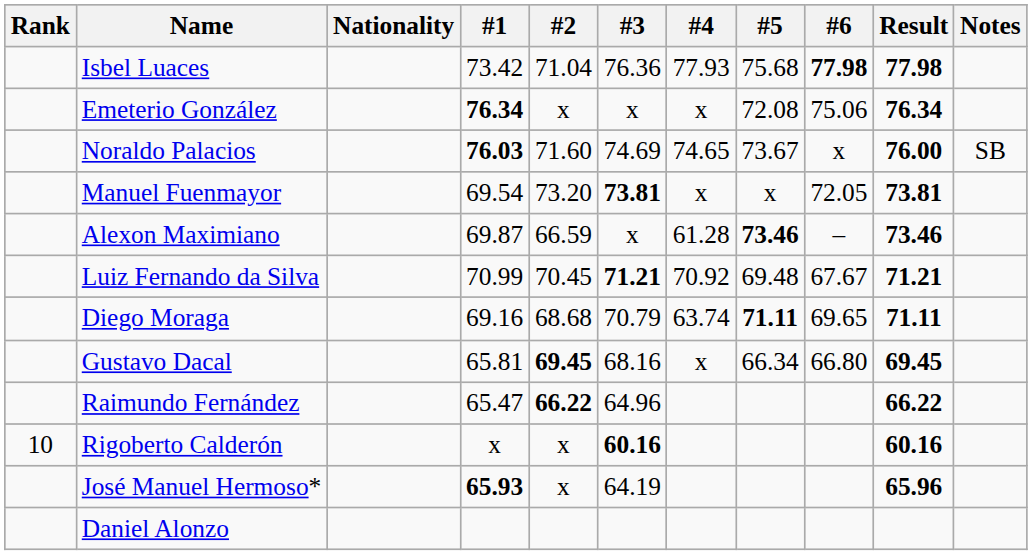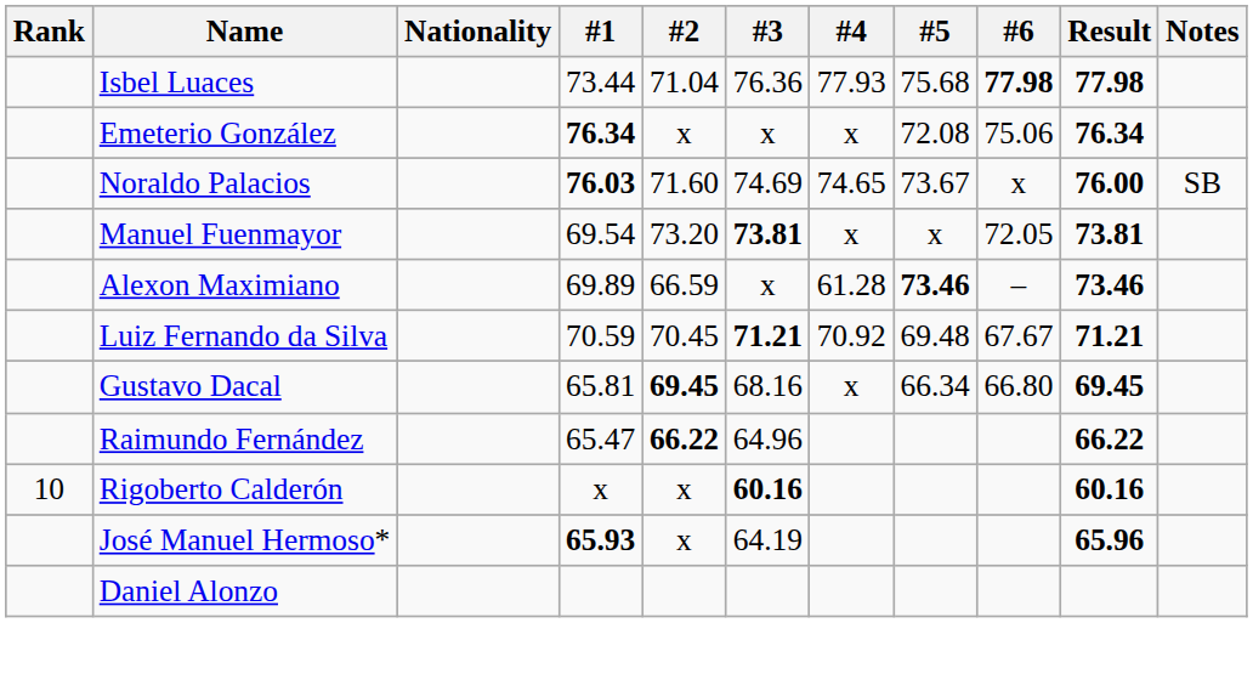Isbel Luaces | #1: 73.42 -> 73.44
Alexon Maximiano | #1: 69.87 -> 69.89
Luiz Fernando da Silva | #1: 70.99 -> 70.59
- row: Diego Moraga | 69.16 | 68.68 | 70.79 | 63.74 | 71.11 | 69.65 | 71.11
